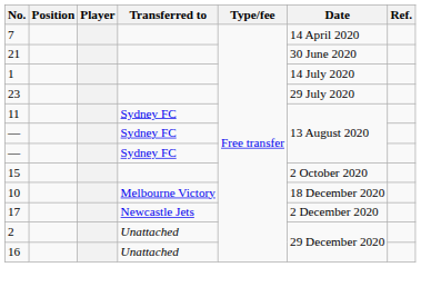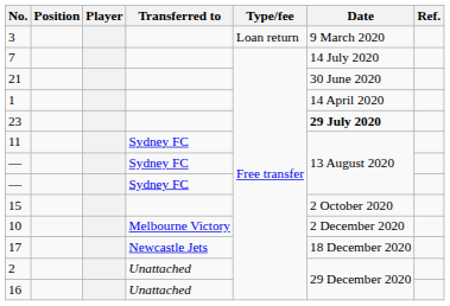+ row: 3 | Loan return | 9 March 2020
7 | Date: 14 April 2020 -> 14 July 2020
1 | Date: 14 July 2020 -> 14 April 2020
23 | Date: normal -> bold
10 | Date: 18 December 2020 -> 2 December 2020
17 | Date: 2 December 2020 -> 18 December 2020
